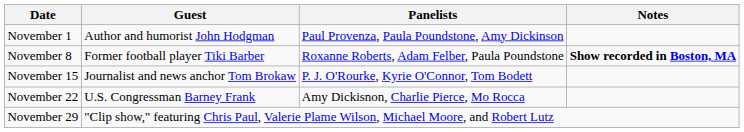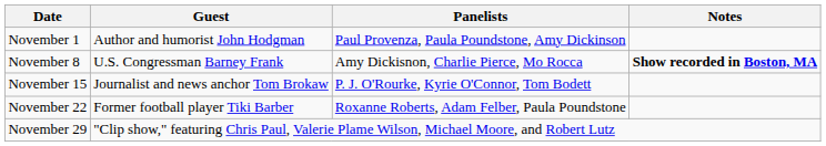November 8 | Guest: Former football player Tiki Barber -> U.S. Congressman Barney Frank
November 8 | Panelists: Roxanne Roberts, Adam Felber, Paula Poundstone -> Amy Dickisnon, Charlie Pierce, Mo Rocca
November 22 | Guest: U.S. Congressman Barney Frank -> Former football player Tiki Barber
November 22 | Panelists: Amy Dickisnon, Charlie Pierce, Mo Rocca -> Roxanne Roberts, Adam Felber, Paula Poundstone
